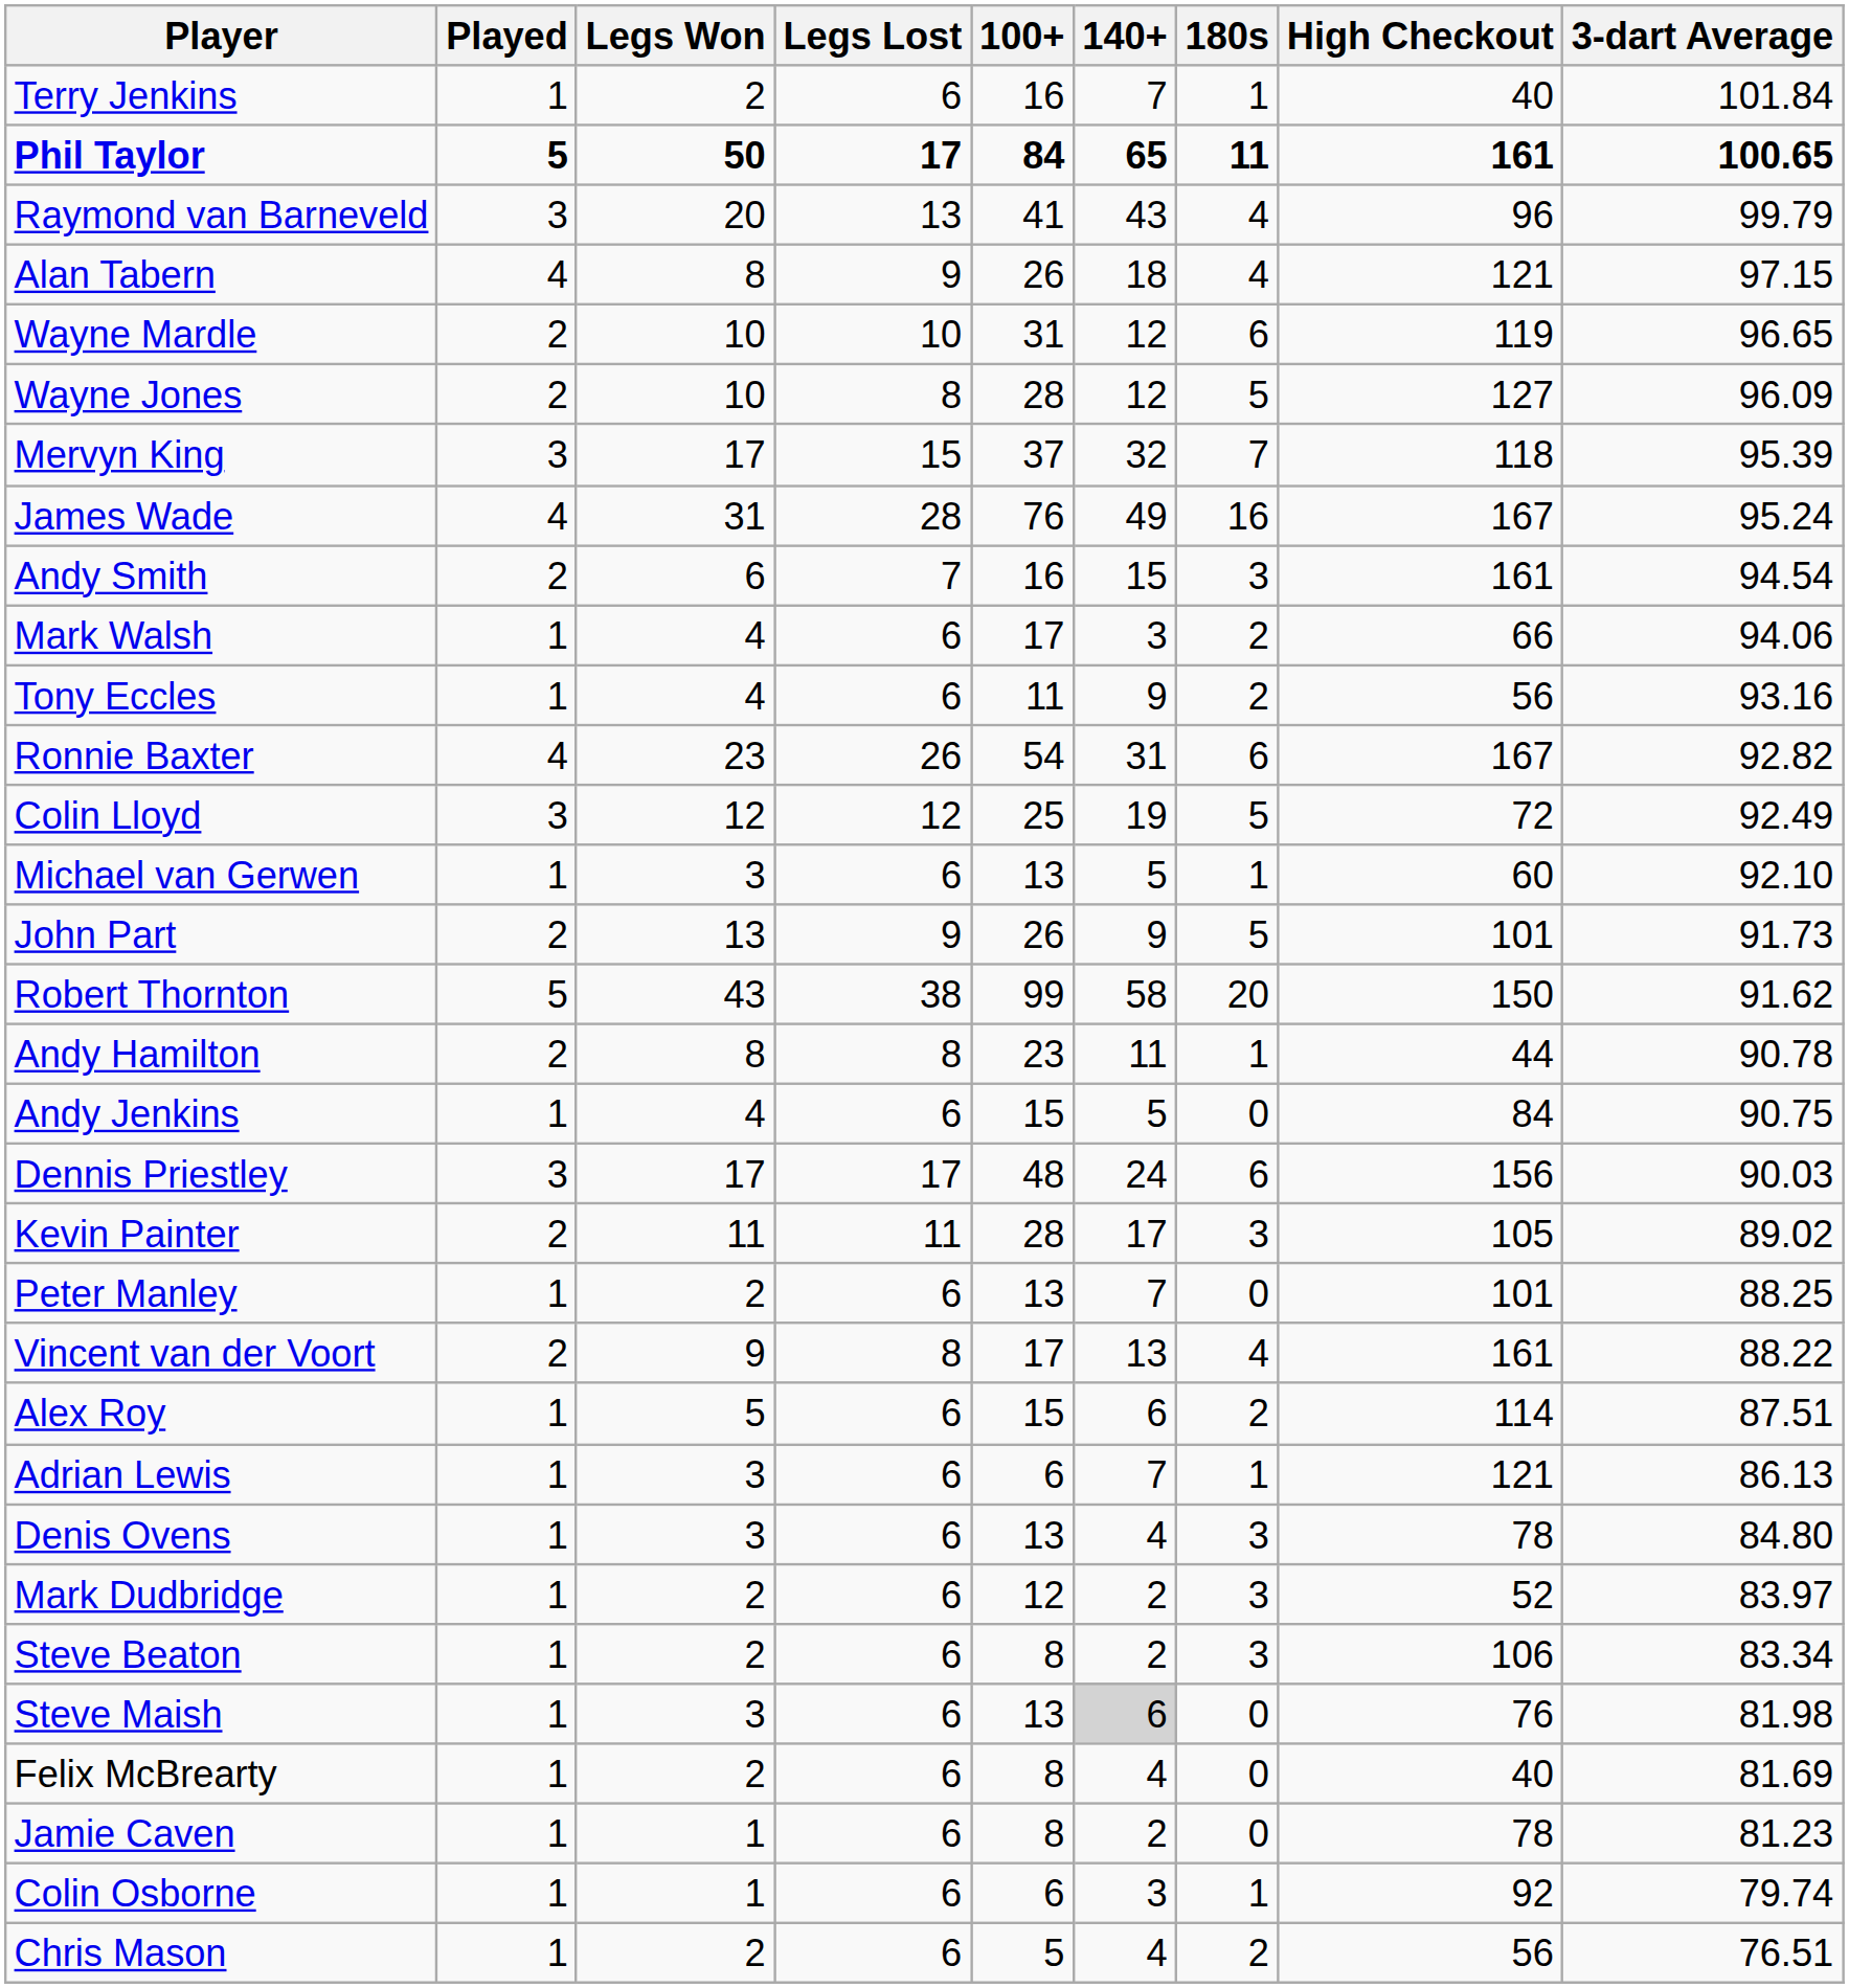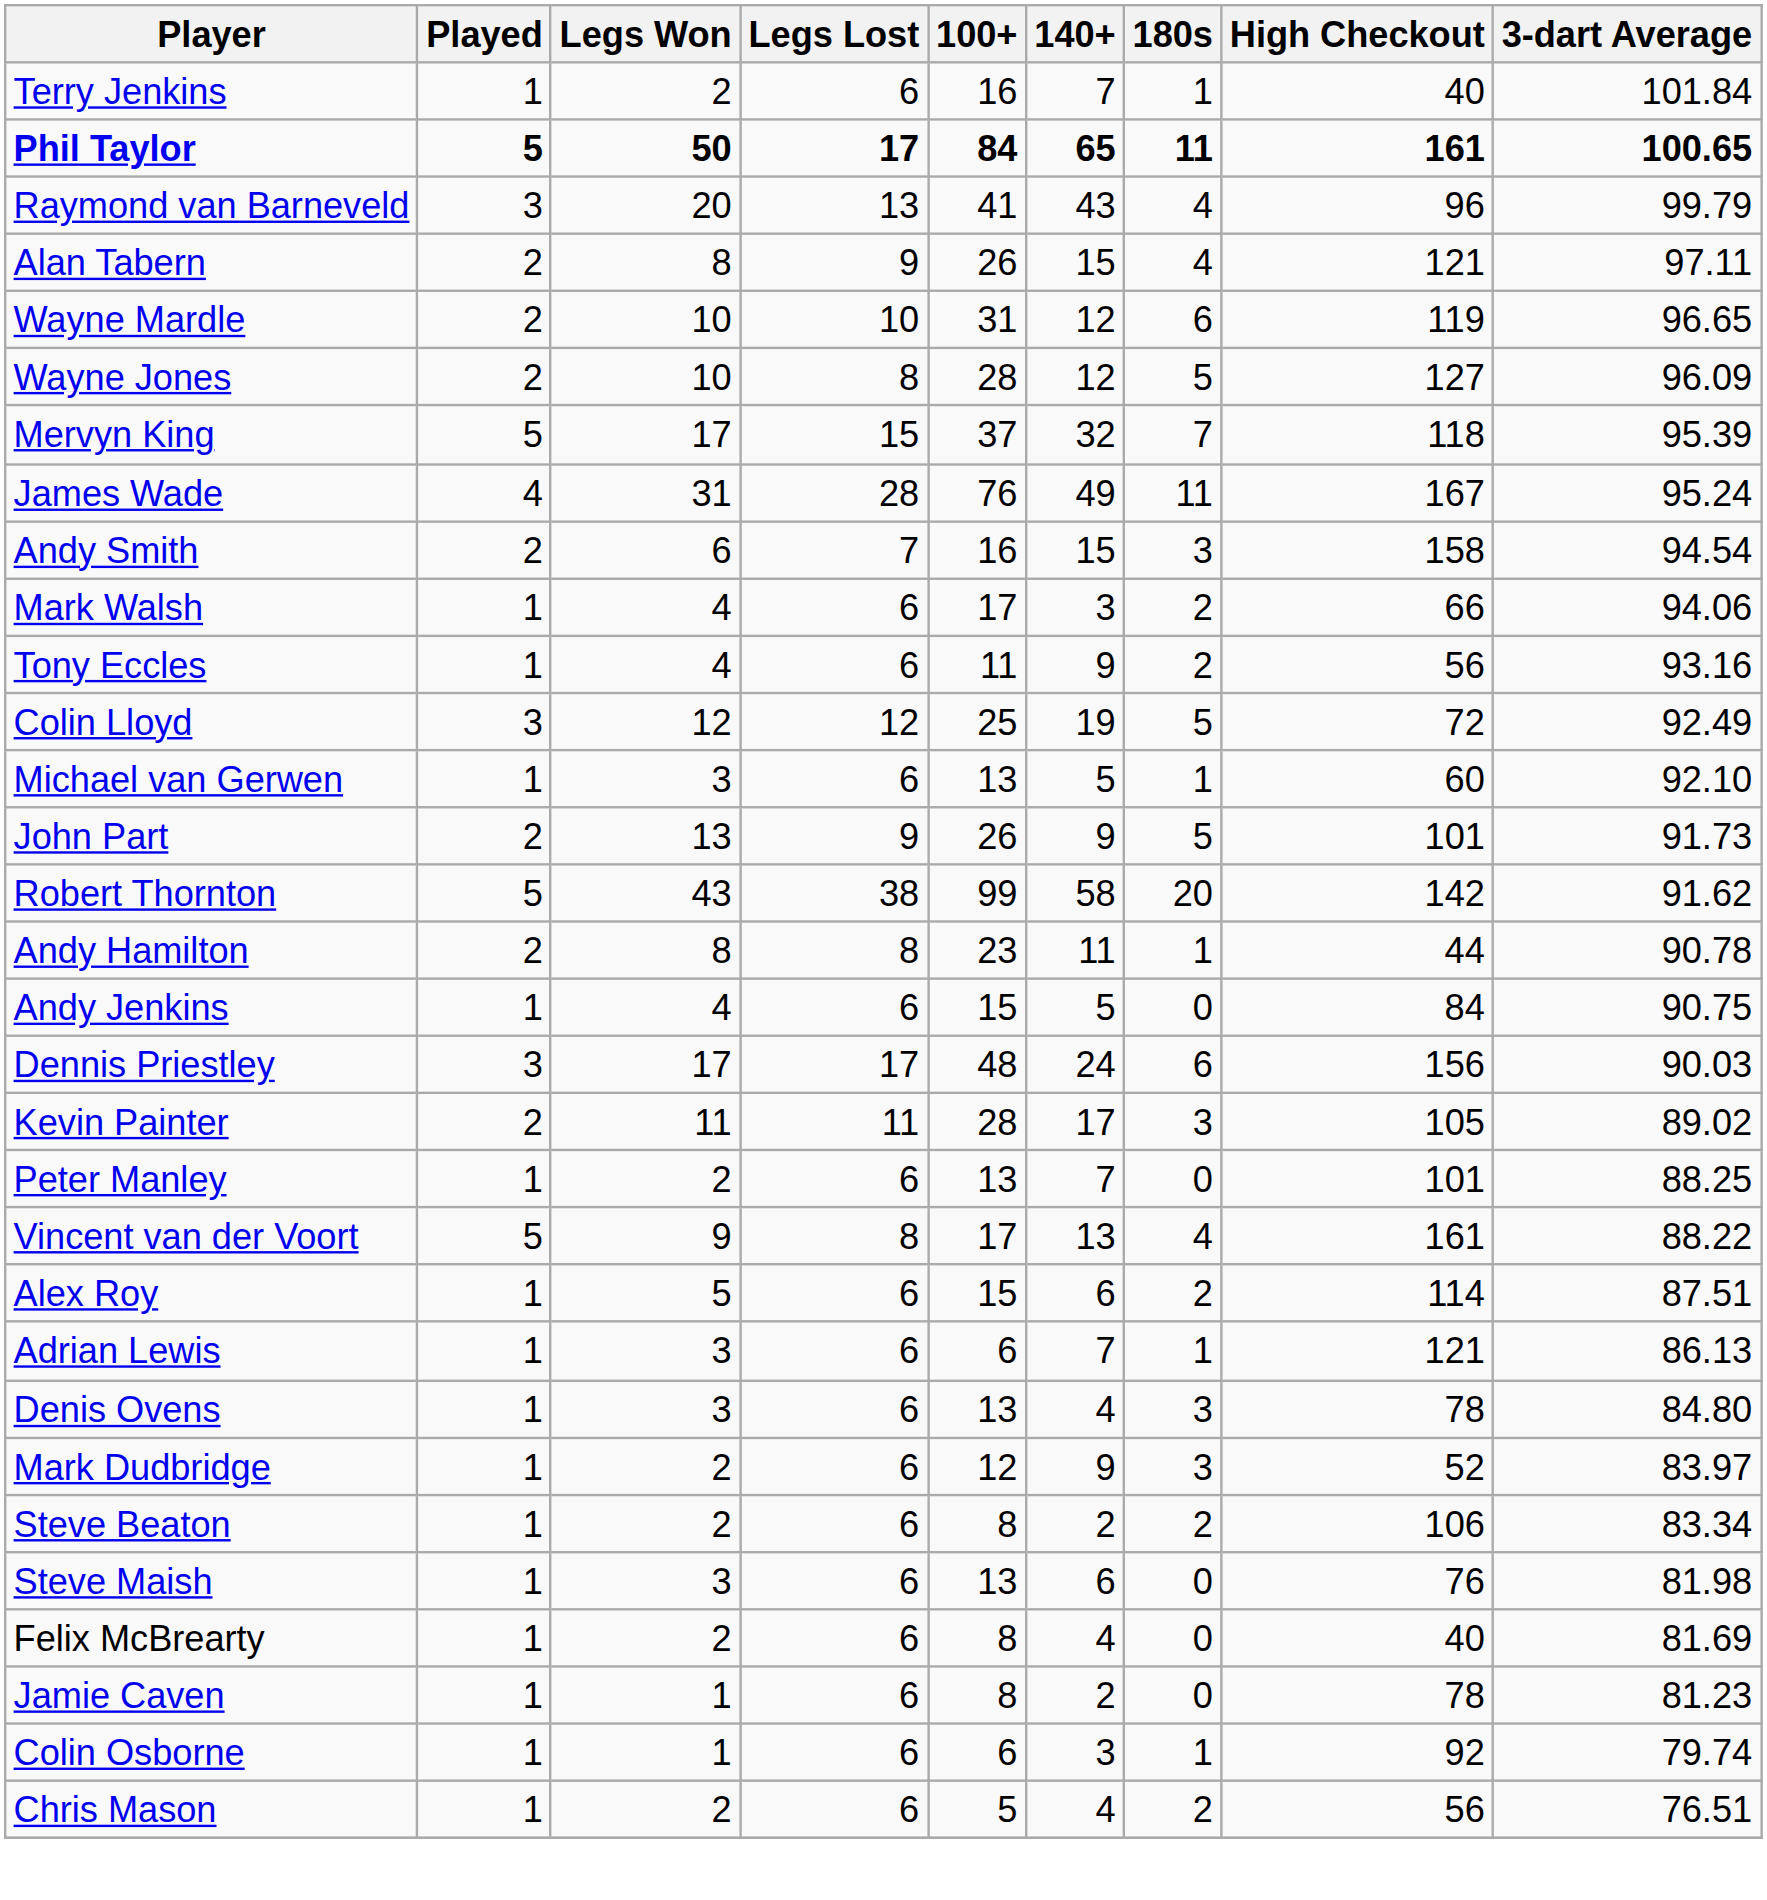Alan Tabern | Played: 4 -> 2
Alan Tabern | 140+: 18 -> 15
Alan Tabern | 3-dart Average: 97.15 -> 97.11
Mervyn King | Played: 3 -> 5
James Wade | 180s: 16 -> 11
Andy Smith | High Checkout: 161 -> 158
- row: Ronnie Baxter | 4 | 23 | 26 | 54 | 31 | 6 | 167 | 92.82
Robert Thornton | High Checkout: 150 -> 142
Vincent van der Voort | Played: 2 -> 5
Mark Dudbridge | 140+: 2 -> 9
Steve Beaton | 180s: 3 -> 2
Steve Maish | 140+: lightgrey background -> no background
